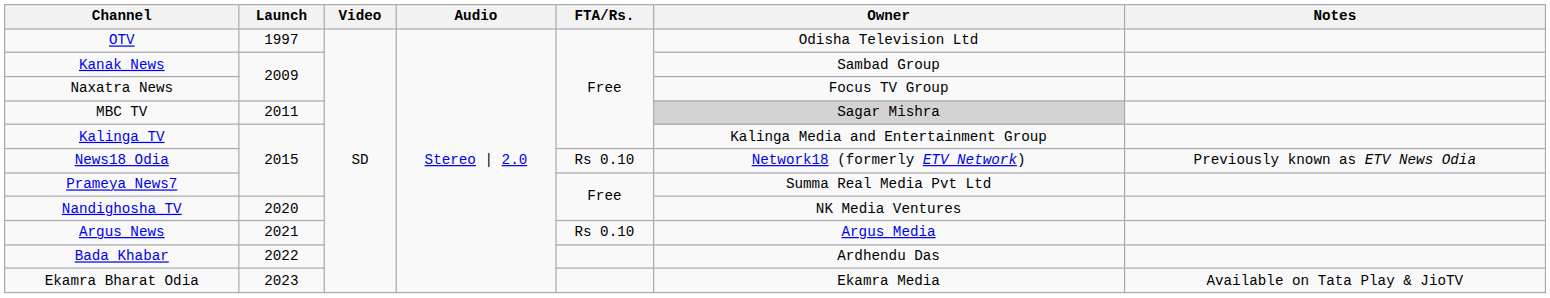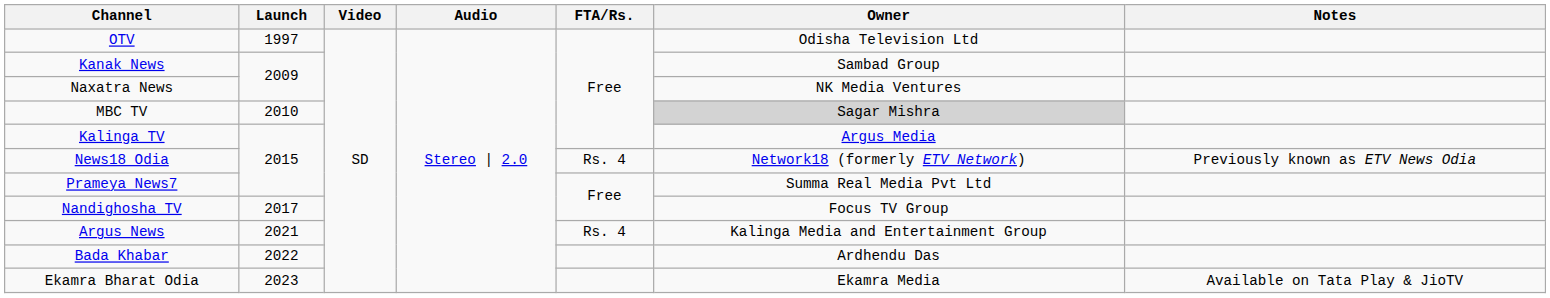Naxatra News | Owner: Focus TV Group -> NK Media Ventures
MBC TV | Launch: 2011 -> 2010
Kalinga TV | Owner: Kalinga Media and Entertainment Group -> Argus Media
News18 Odia | FTA/Rs.: Rs 0.10 -> Rs. 4
Nandighosha TV | Launch: 2020 -> 2017
Nandighosha TV | Owner: NK Media Ventures -> Focus TV Group
Argus News | FTA/Rs.: Rs 0.10 -> Rs. 4
Argus News | Owner: Argus Media -> Kalinga Media and Entertainment Group
